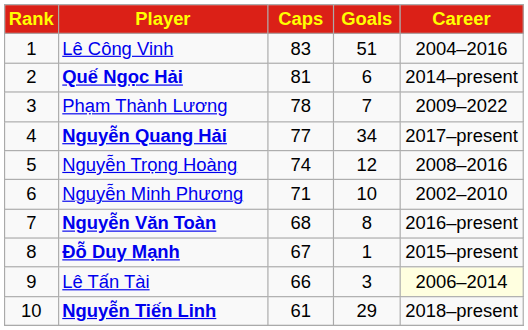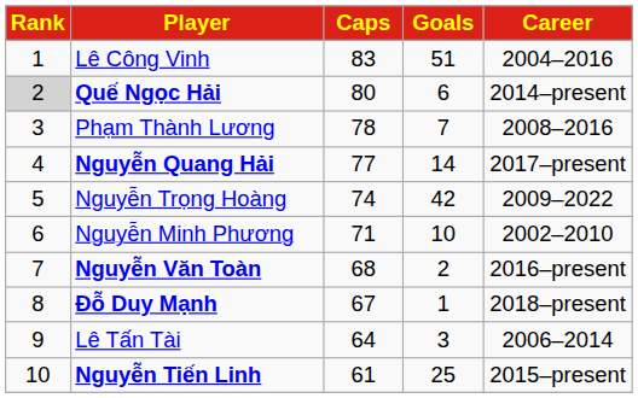Quế Ngọc Hải | Rank: no background -> lightgrey background
Quế Ngọc Hải | Caps: 81 -> 80
Phạm Thành Lương | Career: 2009–2022 -> 2008–2016
Nguyễn Quang Hải | Goals: 34 -> 14
Nguyễn Trọng Hoàng | Goals: 12 -> 42
Nguyễn Trọng Hoàng | Career: 2008–2016 -> 2009–2022
Nguyễn Văn Toàn | Goals: 8 -> 2
Đỗ Duy Mạnh | Career: 2015–present -> 2018–present
Lê Tấn Tài | Caps: 66 -> 64
Lê Tấn Tài | Career: lightyellow background -> no background
Nguyễn Tiến Linh | Goals: 29 -> 25
Nguyễn Tiến Linh | Career: 2018–present -> 2015–present
